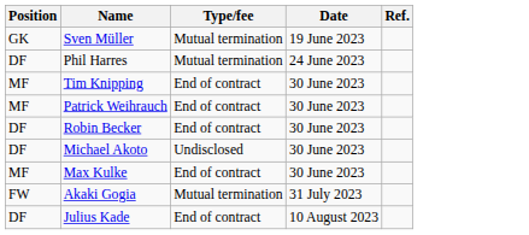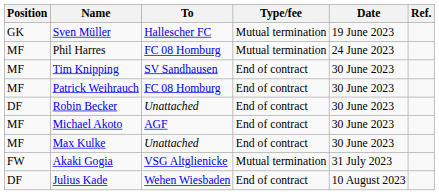+ column: To | Hallescher FC | FC 08 Homburg | SV Sandhausen | FC 08 Homburg | Unattached | AGF | Unattached | VSG Altglienicke | Wehen Wiesbaden
Phil Harres | Position: DF -> MF
Michael Akoto | Position: DF -> MF
Michael Akoto | Type/fee: Undisclosed -> End of contract
